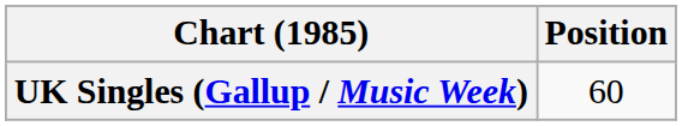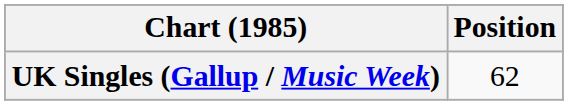UK Singles (Gallup / Music Week) | Position: 60 -> 62
